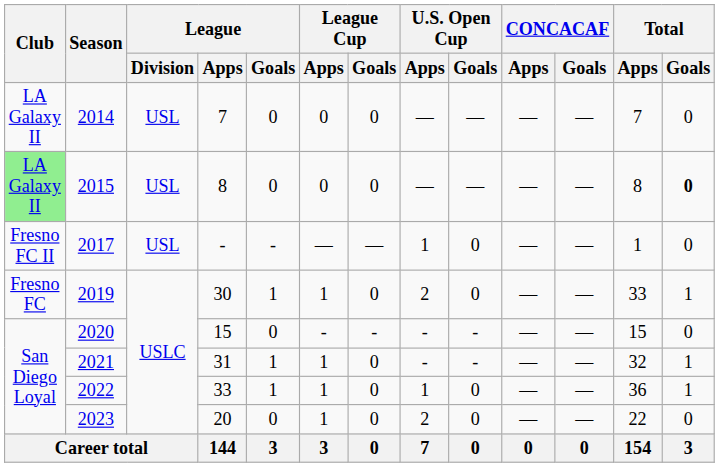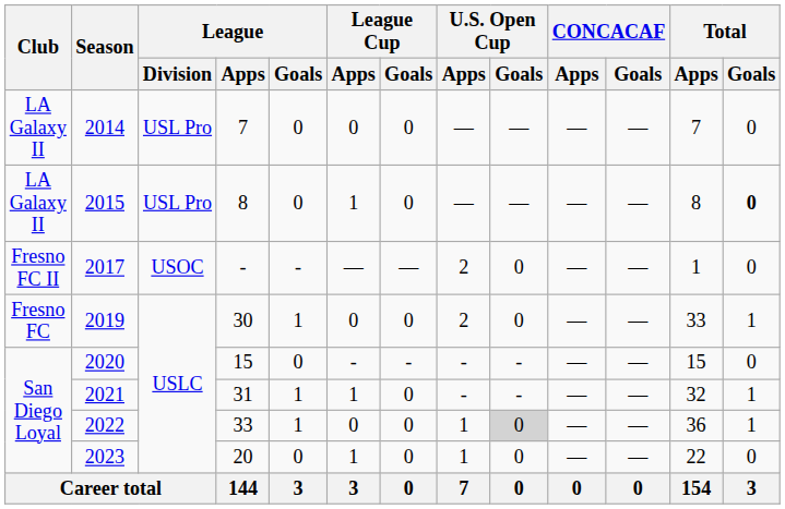2014 | League / Division: USL -> USL Pro
2015 | Club: lightgreen background -> no background
2015 | League / Division: USL -> USL Pro
2015 | League Cup / Apps: 0 -> 1
2017 | League / Division: USL -> USOC
2017 | U.S. Open Cup / Apps: 1 -> 2
2019 | League Cup / Apps: 1 -> 0
2022 | League Cup / Apps: 1 -> 0
2022 | U.S. Open Cup / Goals: no background -> lightgrey background
2023 | U.S. Open Cup / Apps: 2 -> 1
